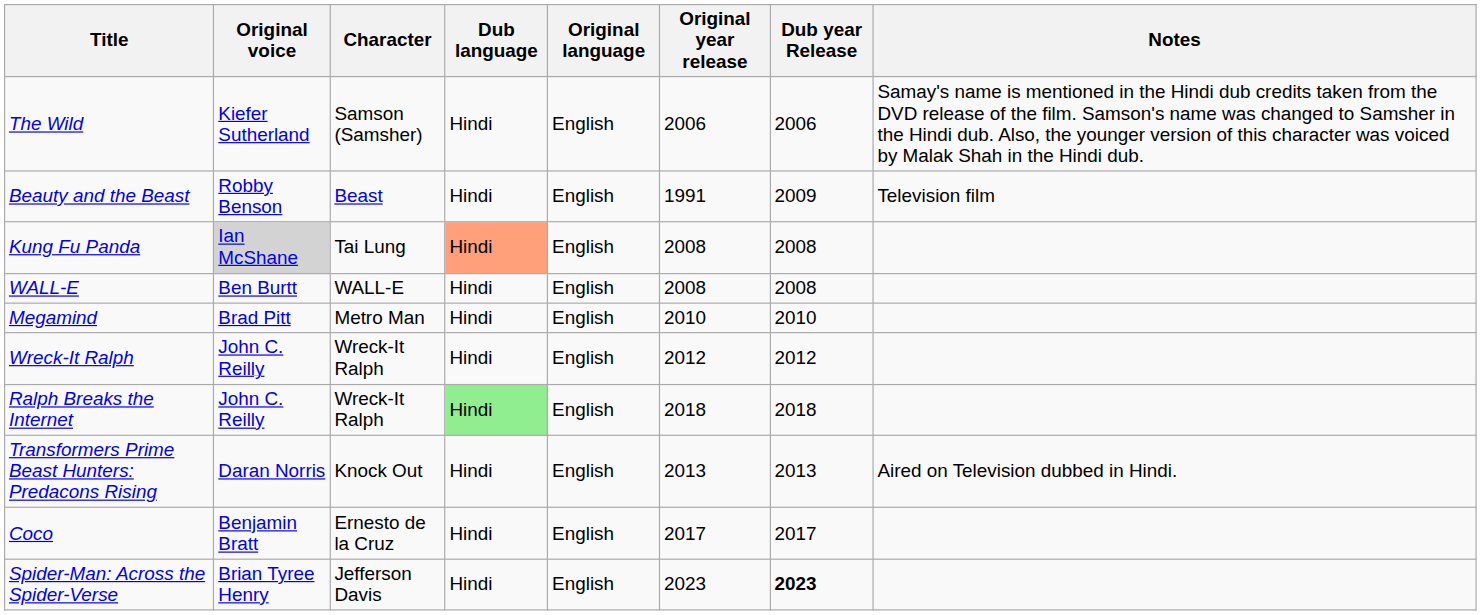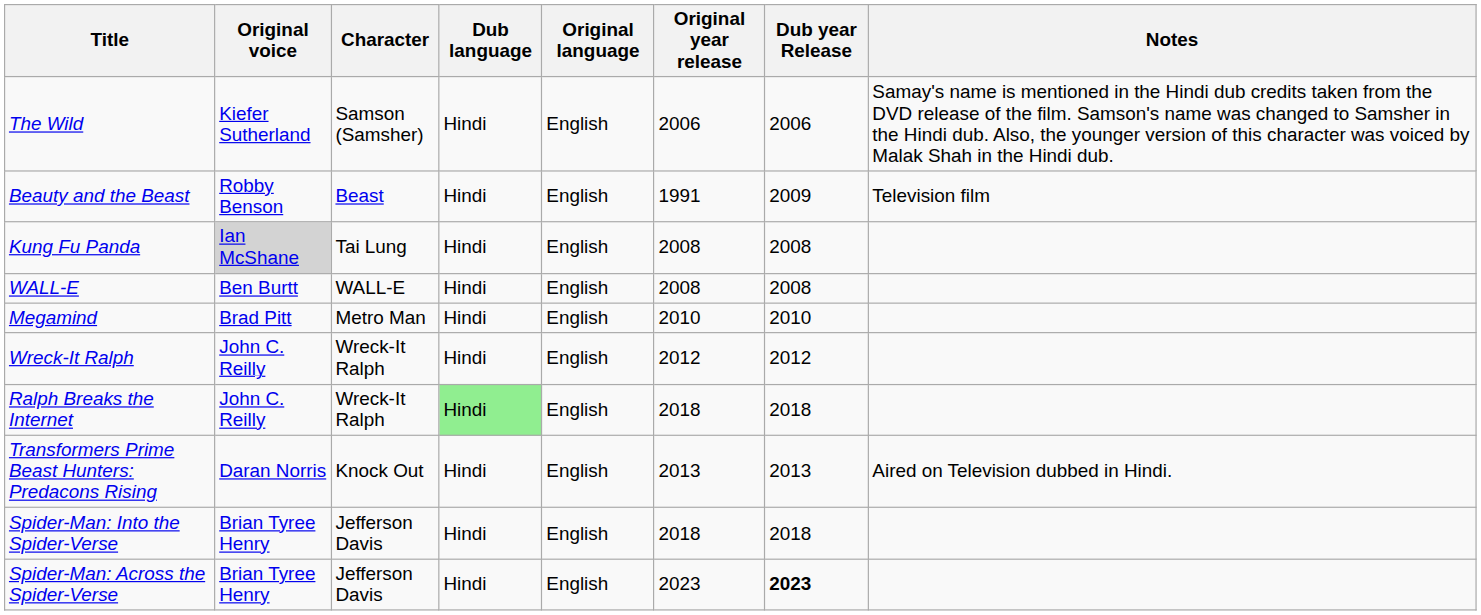Kung Fu Panda | Dub language: lightsalmon background -> no background
- row: Coco | Benjamin Bratt | Ernesto de la Cruz | Hindi | English | 2017 | 2017
+ row: Spider-Man: Into the Spider-Verse | Brian Tyree Henry | Jefferson Davis | Hindi | English | 2018 | 2018
